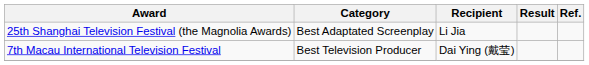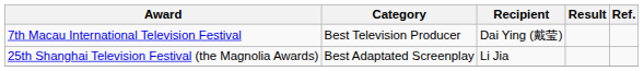rows swapped: 7th Macau International Television Festival <-> 25th Shanghai Television Festival (the Magnolia Awards)
